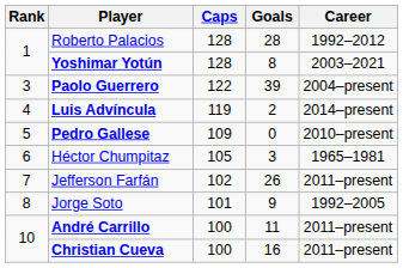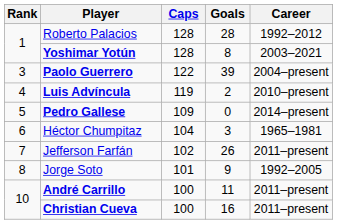Luis Advíncula | Career: 2014–present -> 2010–present
Pedro Gallese | Career: 2010–present -> 2014–present
Héctor Chumpitaz | Caps: 105 -> 104
